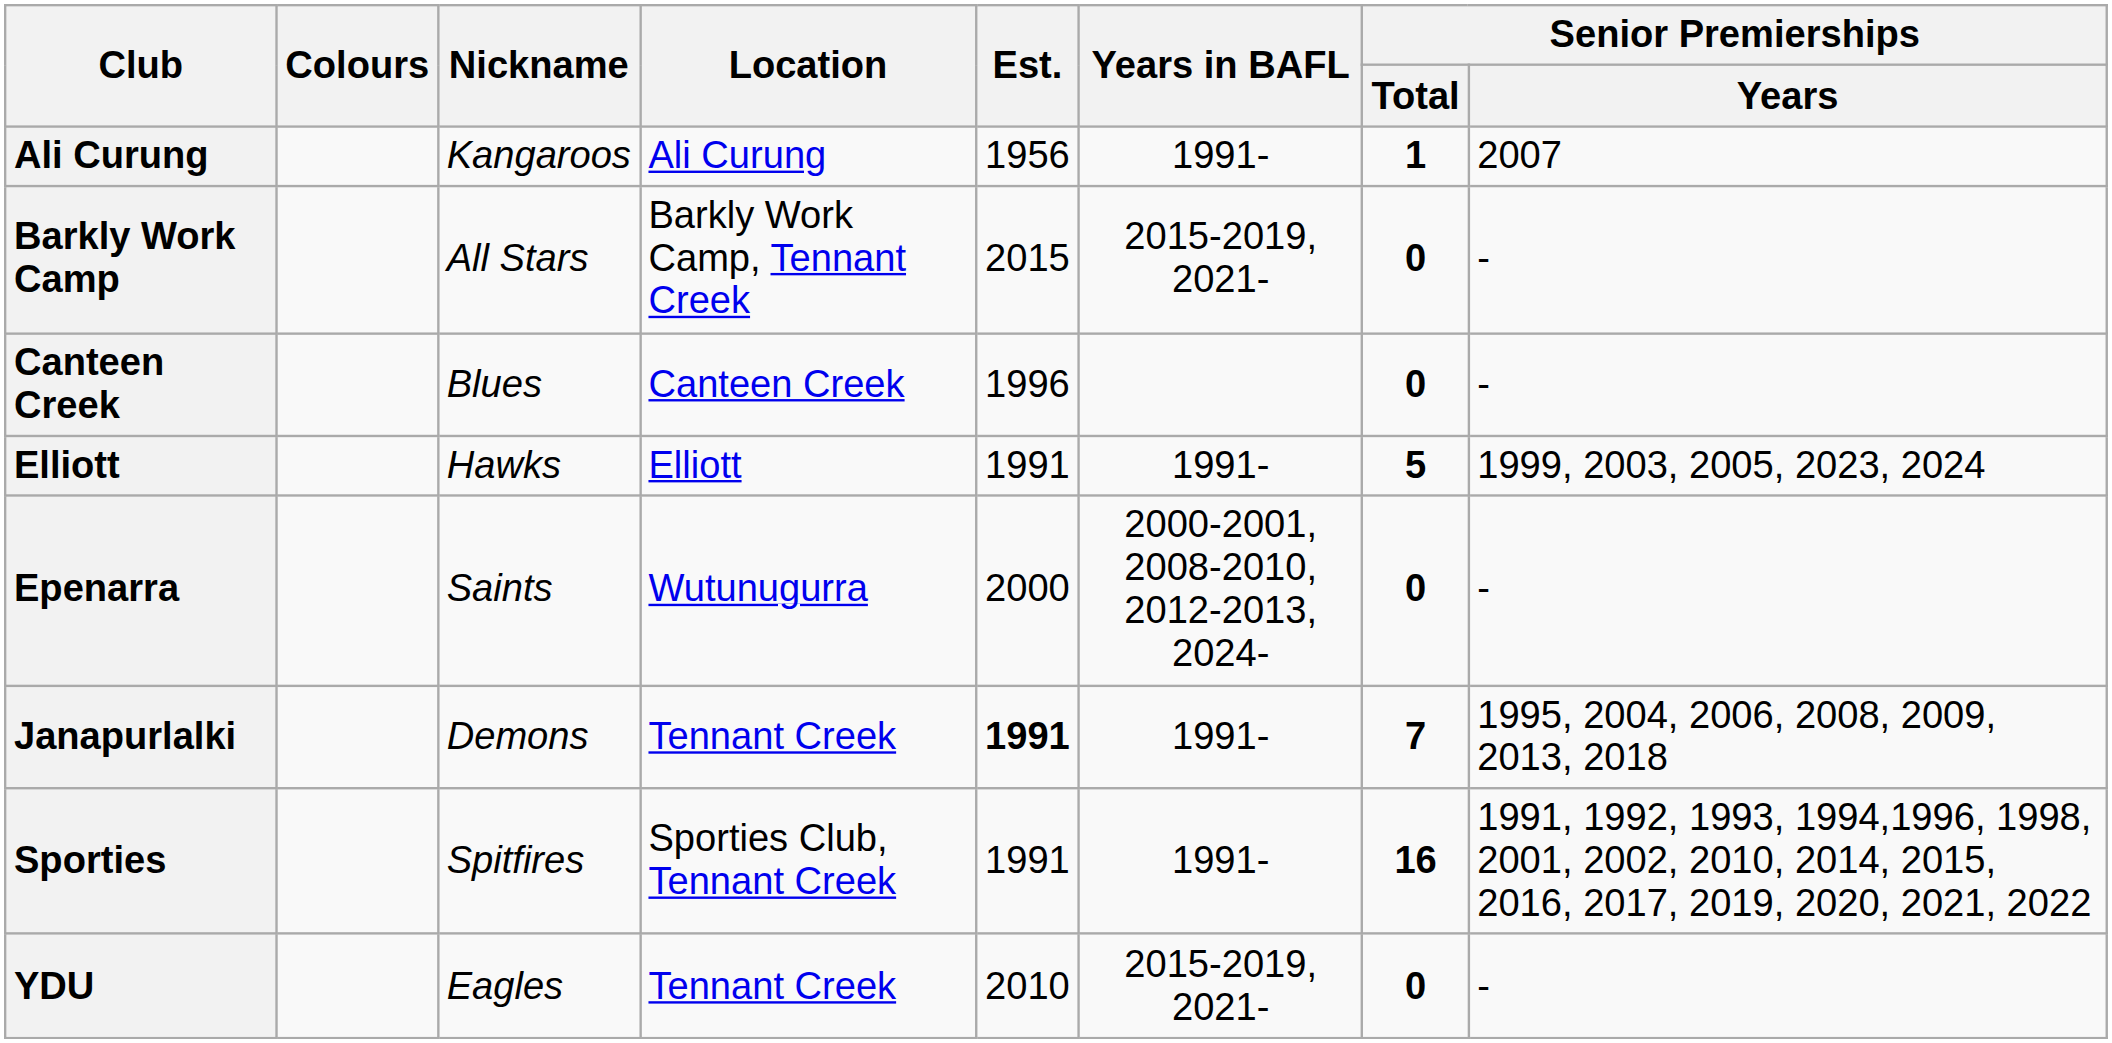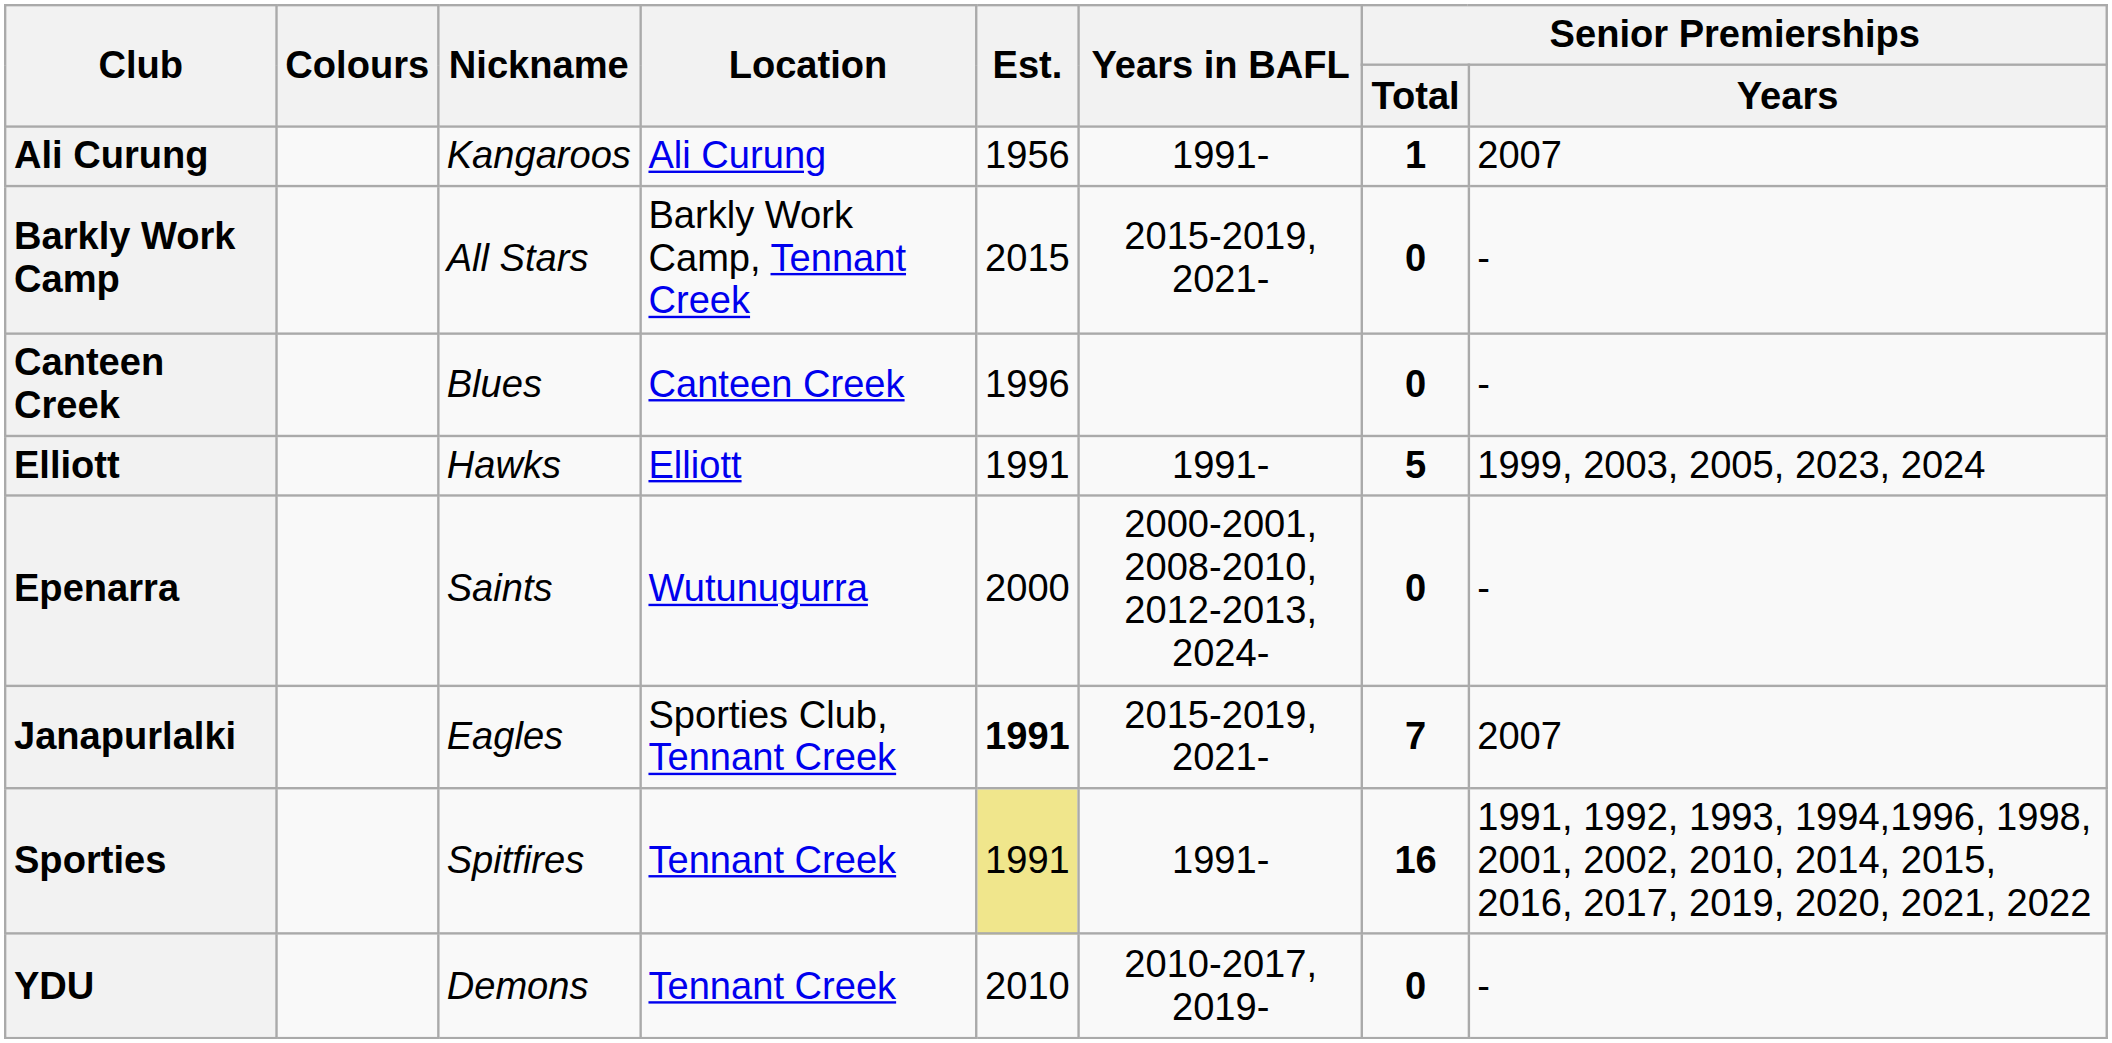Janapurlalki | Nickname: Demons -> Eagles
Janapurlalki | Location: Tennant Creek -> Sporties Club, Tennant Creek
Janapurlalki | Years in BAFL: 1991- -> 2015-2019, 2021-
Janapurlalki | Senior Premierships / Years: 1995, 2004, 2006, 2008, 2009, 2013, 2018 -> 2007
Sporties | Location: Sporties Club, Tennant Creek -> Tennant Creek
Sporties | Est.: no background -> khaki background
YDU | Nickname: Eagles -> Demons
YDU | Years in BAFL: 2015-2019, 2021- -> 2010-2017, 2019-
